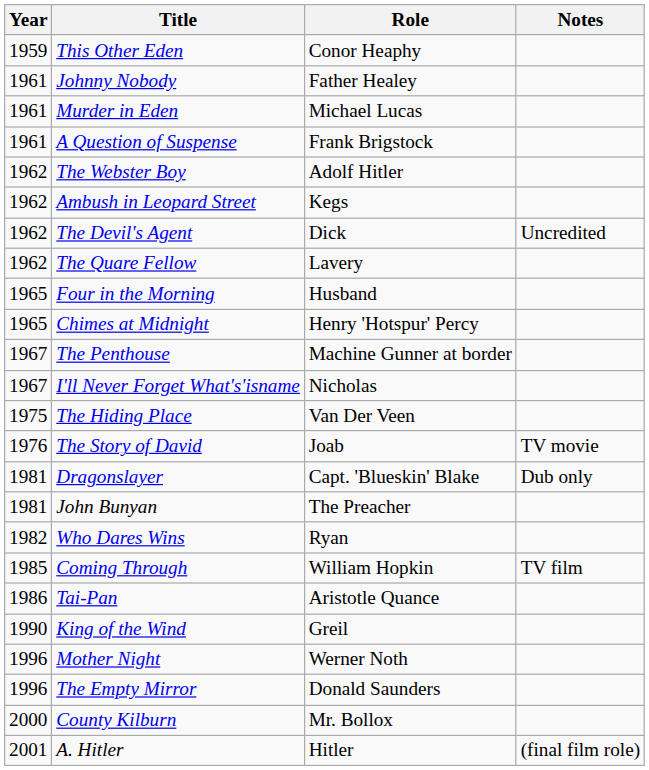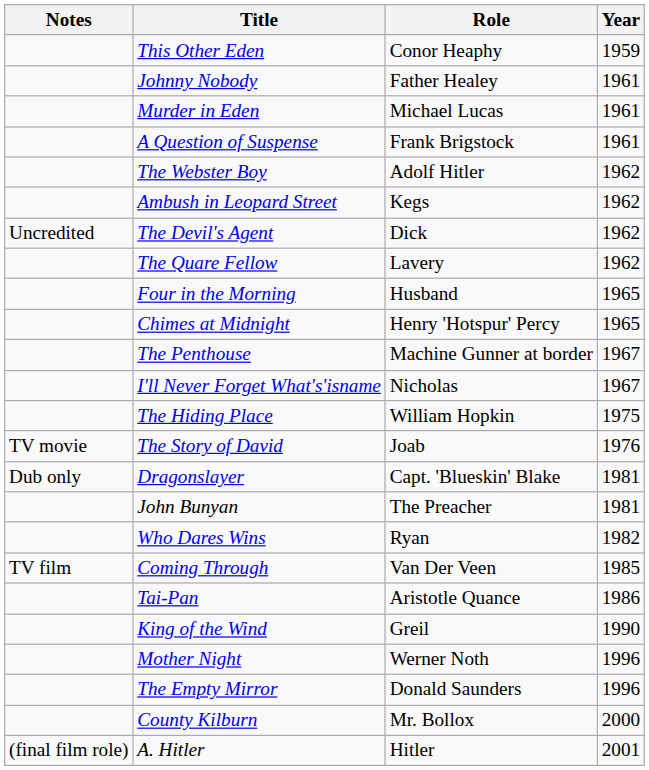columns swapped: Year <-> Notes
The Hiding Place | Role: Van Der Veen -> William Hopkin
Coming Through | Role: William Hopkin -> Van Der Veen
